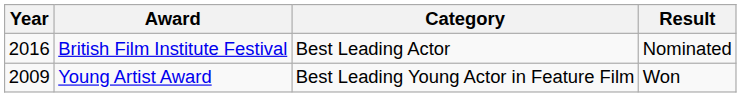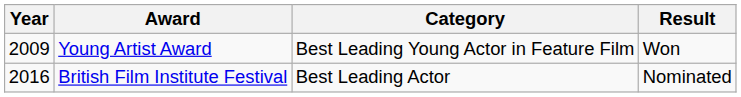rows swapped: Young Artist Award <-> British Film Institute Festival
